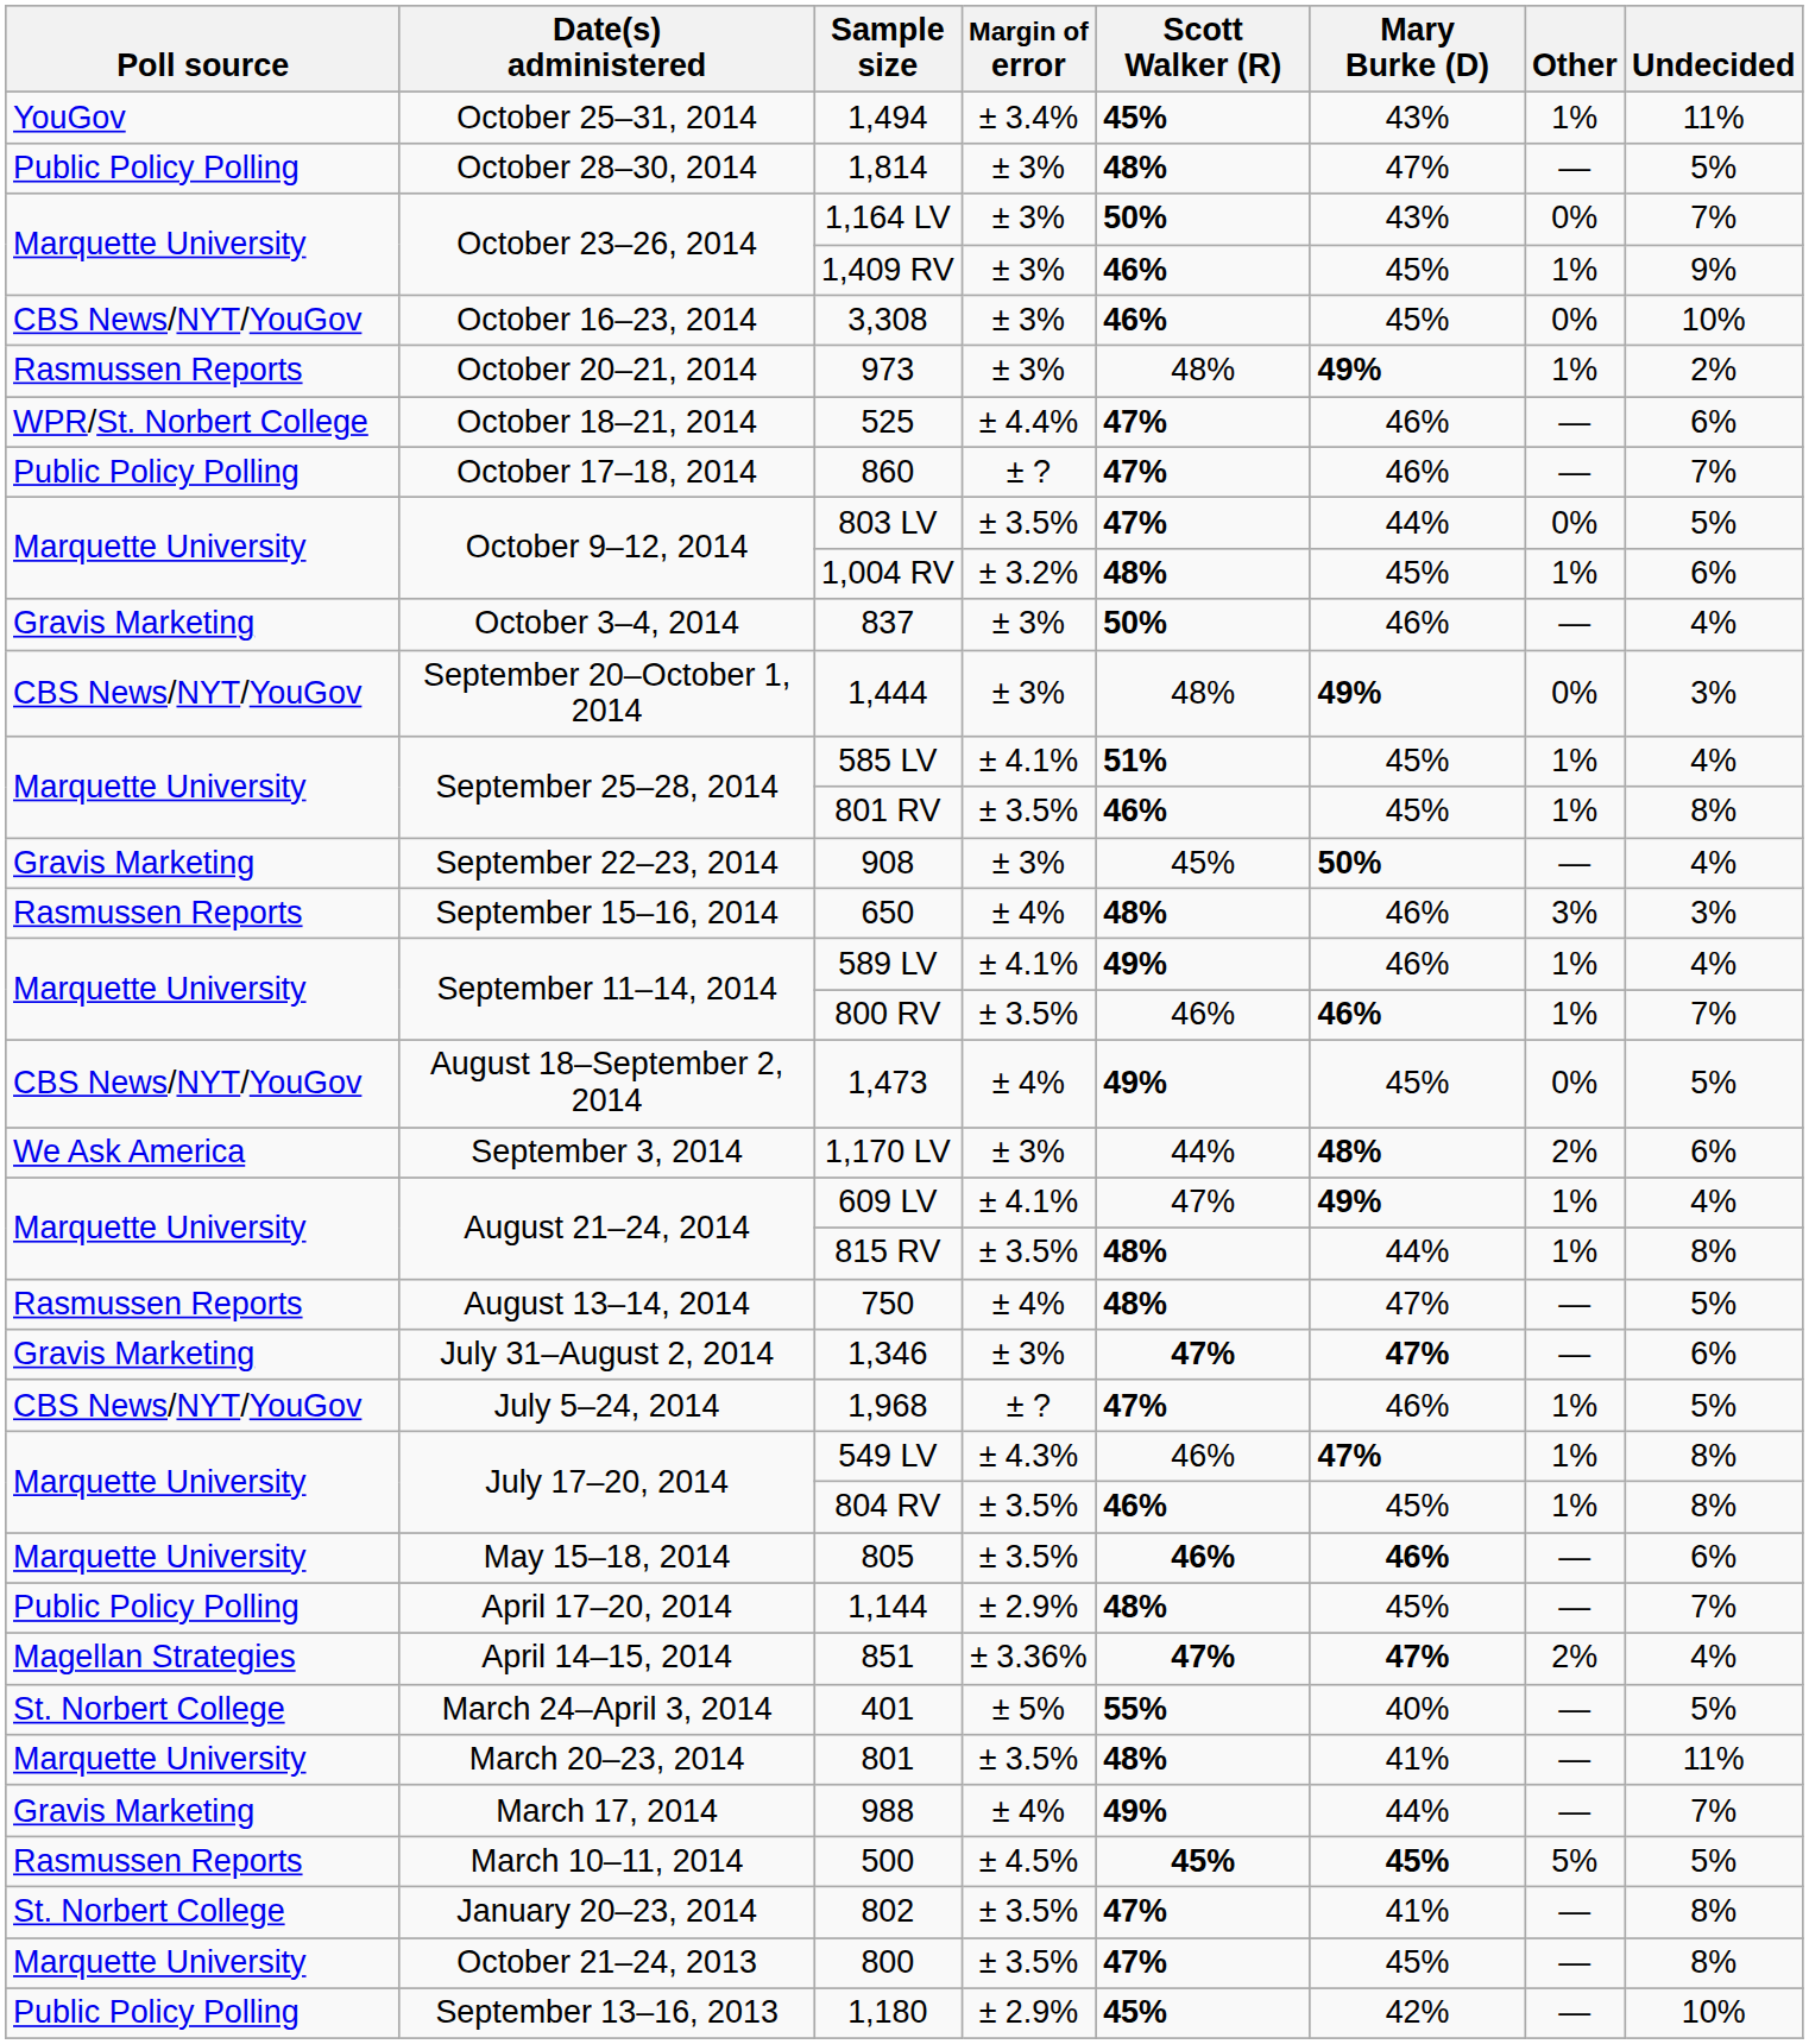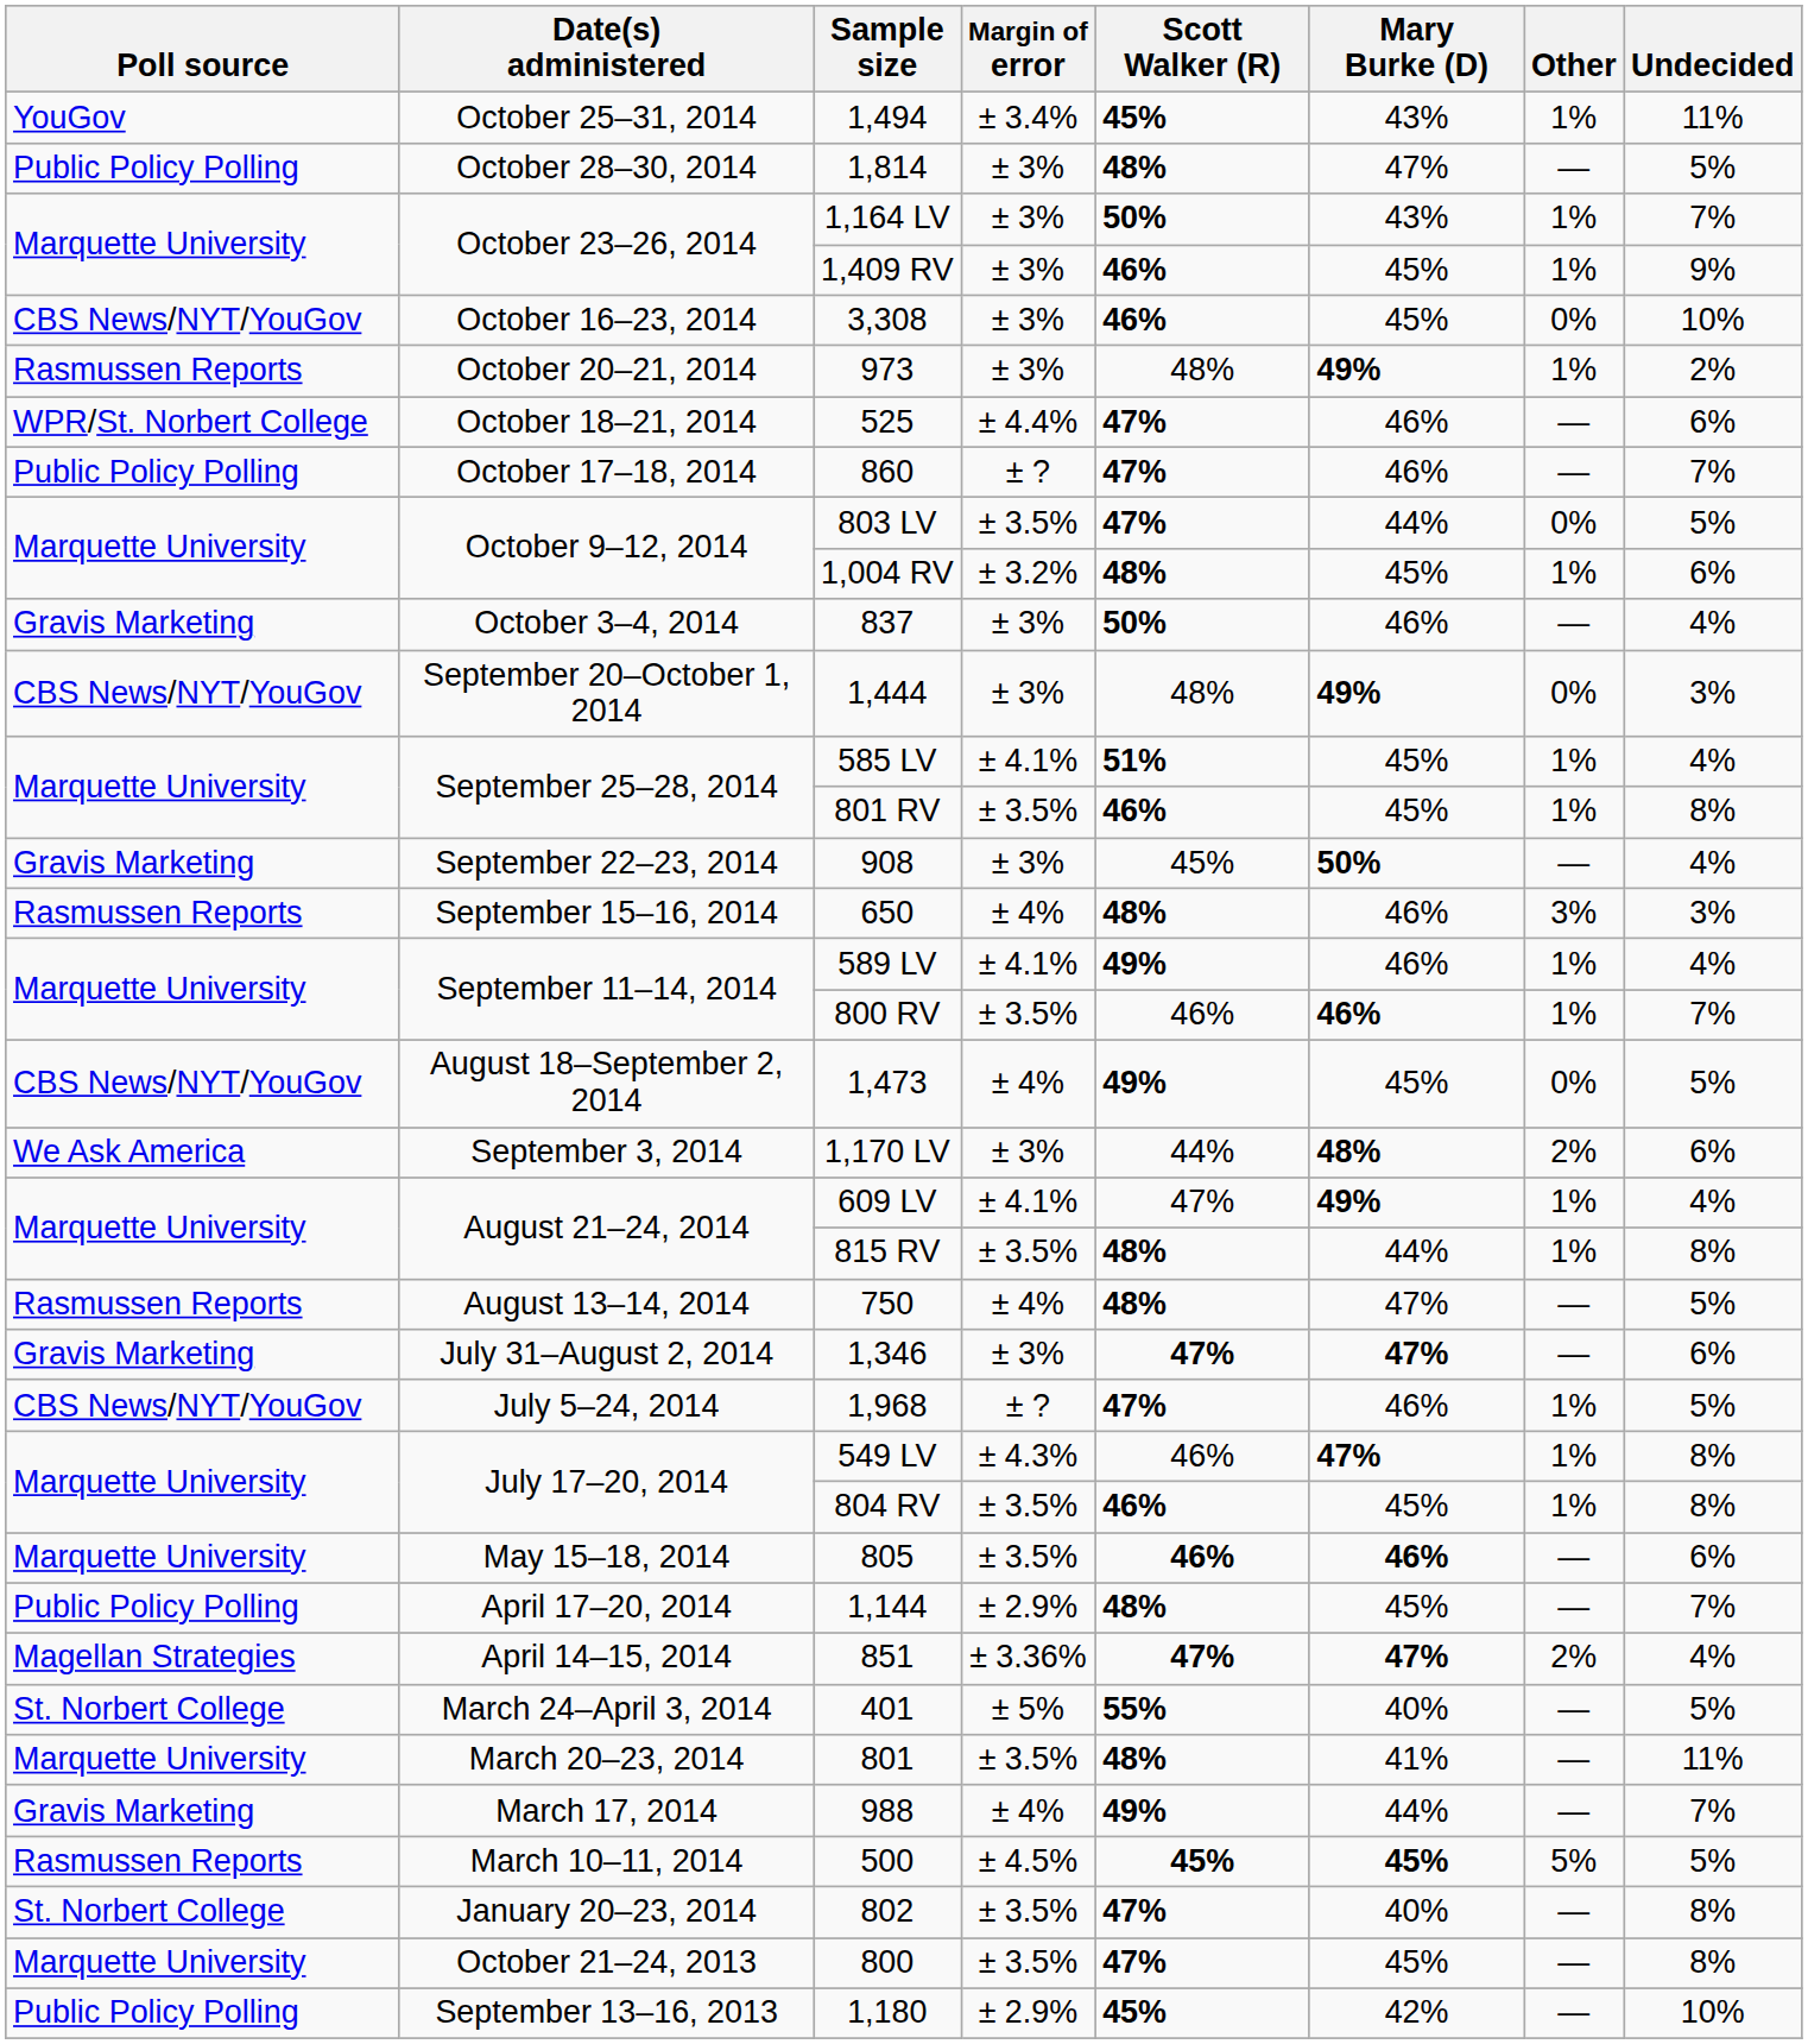1,164 LV | Other: 0% -> 1%
802 | Mary Burke (D): 41% -> 40%
